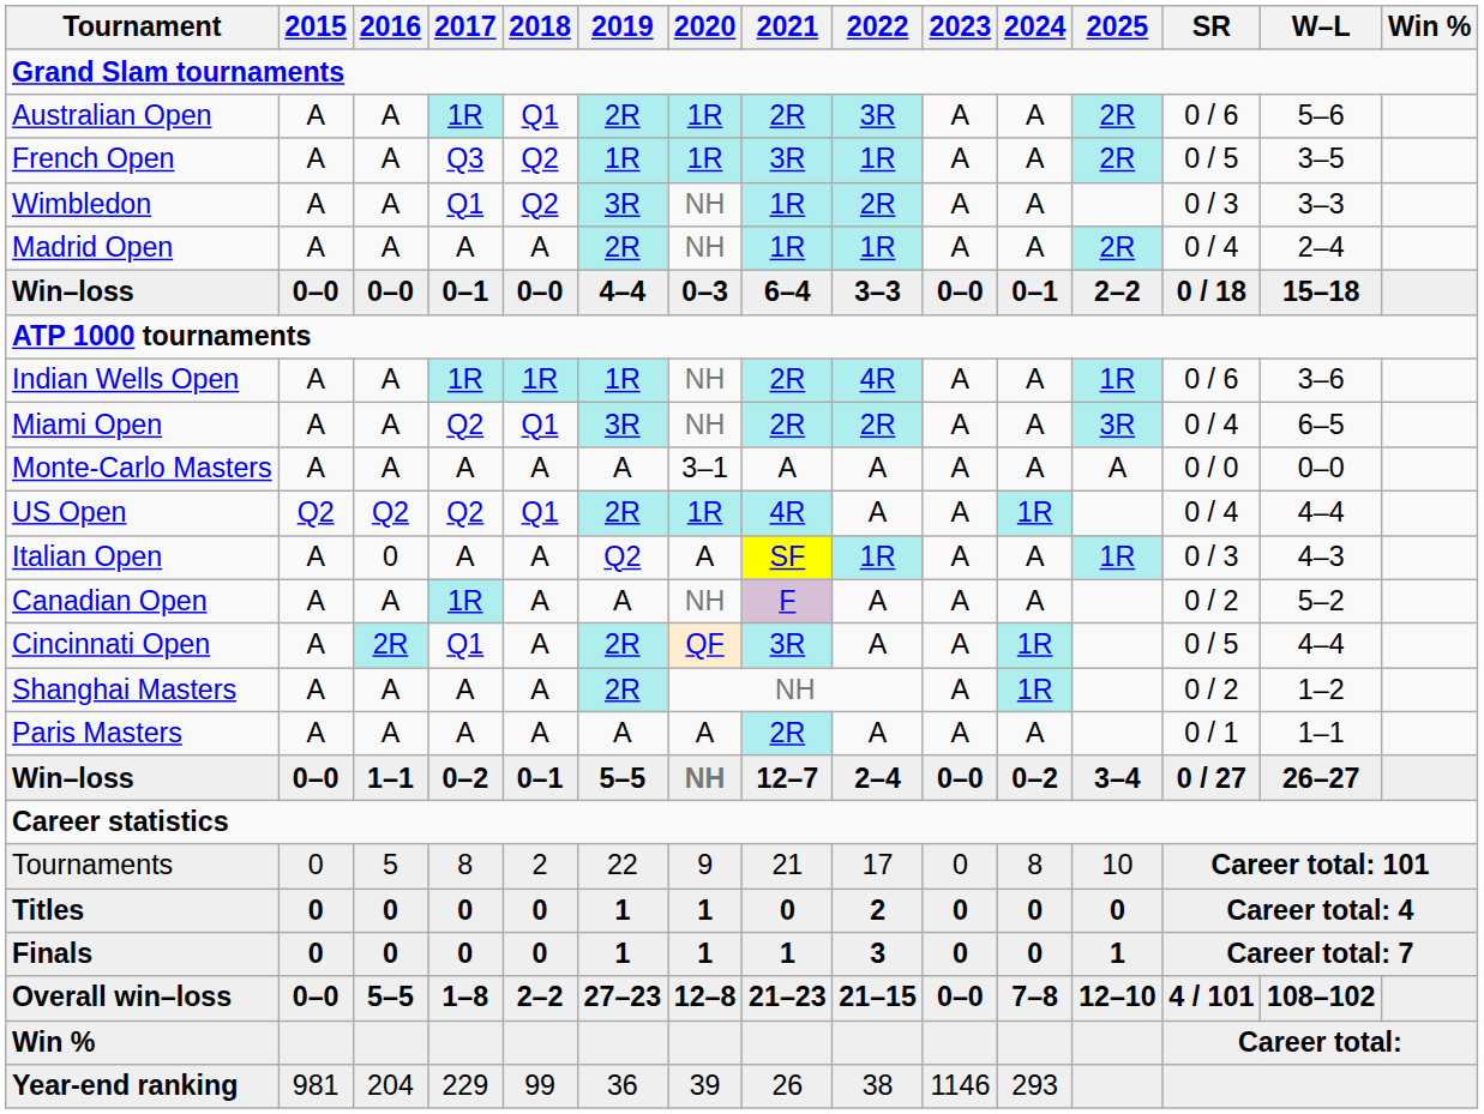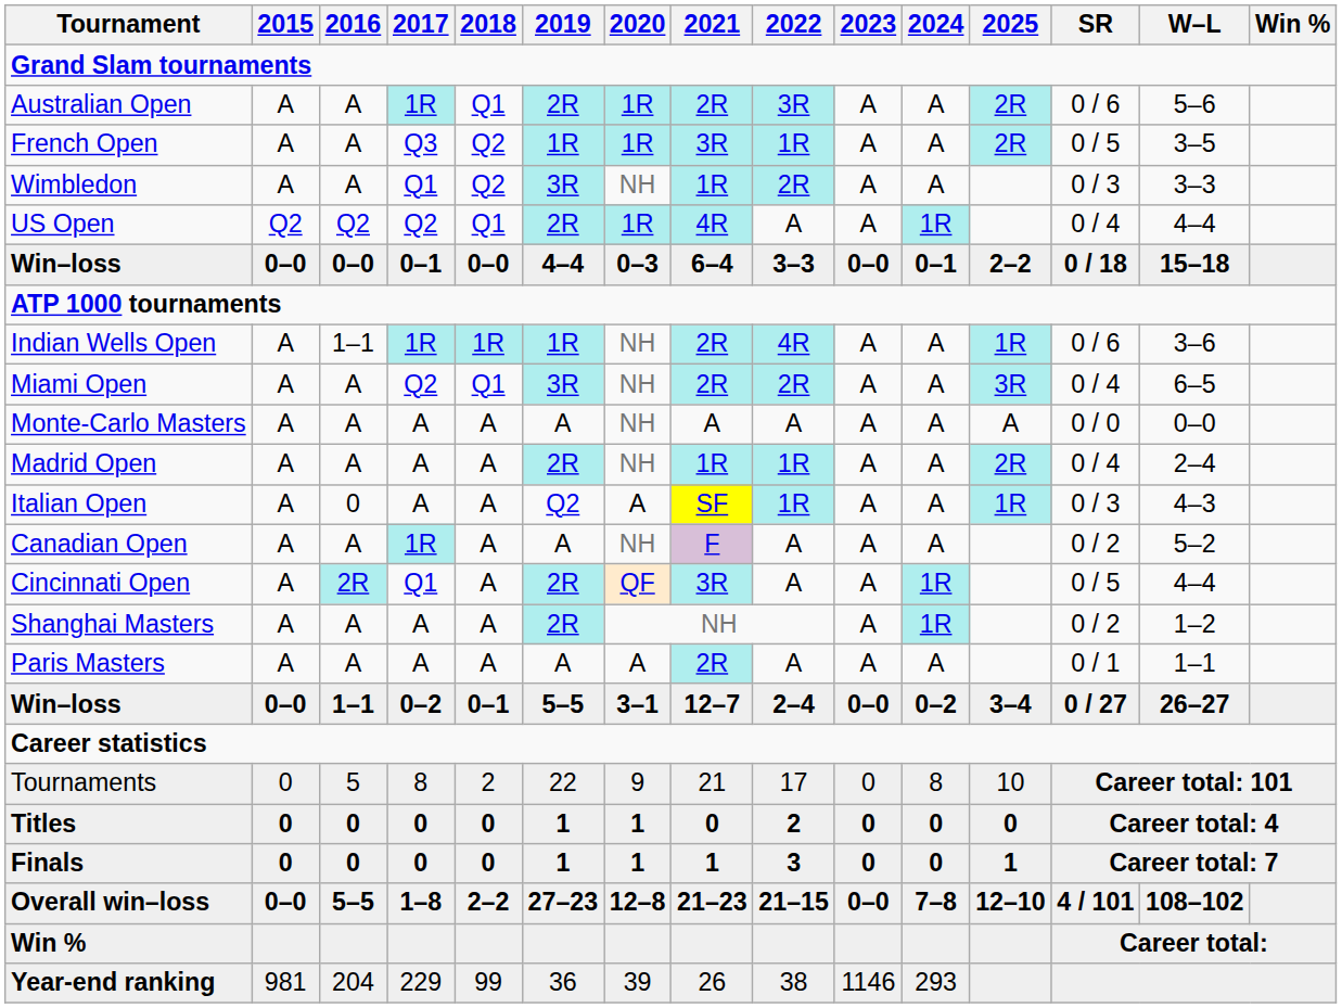rows swapped: US Open <-> Madrid Open
Indian Wells Open | 2016: A -> 1–1
Monte-Carlo Masters | 2020: 3–1 -> NH
Win–loss / 0–2 | 2020: NH -> 3–1
